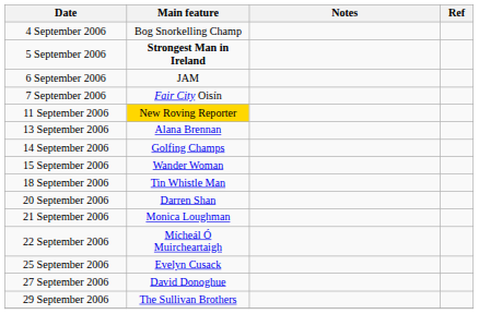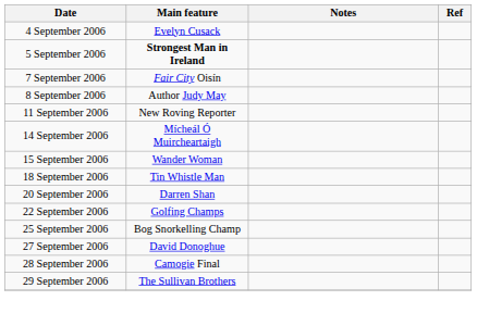4 September 2006 | Main feature: Bog Snorkelling Champ -> Evelyn Cusack
- row: 6 September 2006 | JAM
+ row: 8 September 2006 | Author Judy May
11 September 2006 | Main feature: gold background -> no background
- row: 13 September 2006 | Alana Brennan
14 September 2006 | Main feature: Golfing Champs -> Mícheál Ó Muircheartaigh
- row: 21 September 2006 | Monica Loughman
22 September 2006 | Main feature: Mícheál Ó Muircheartaigh -> Golfing Champs
25 September 2006 | Main feature: Evelyn Cusack -> Bog Snorkelling Champ
+ row: 28 September 2006 | Camogie Final
